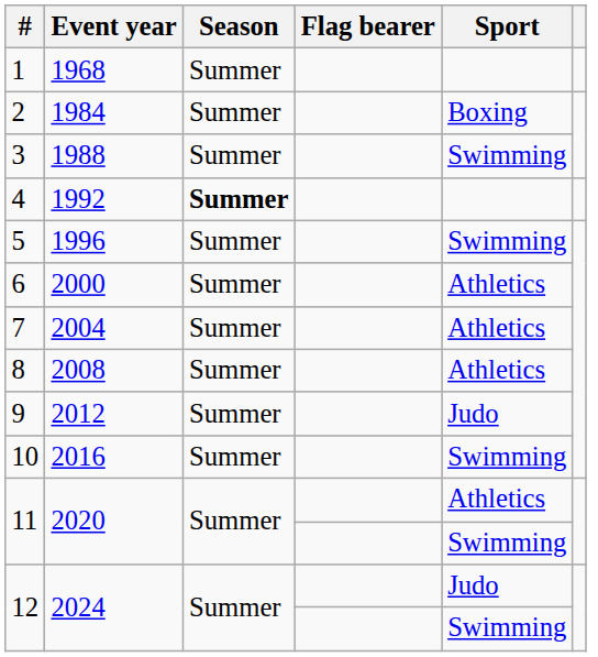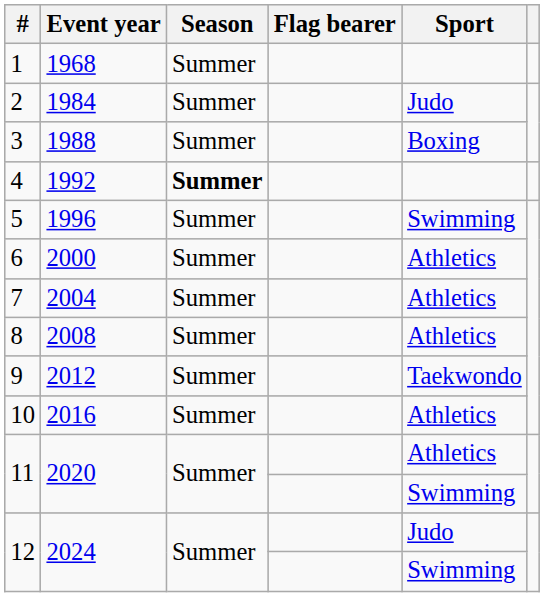2 | Sport: Boxing -> Judo
3 | Sport: Swimming -> Boxing
9 | Sport: Judo -> Taekwondo
10 | Sport: Swimming -> Athletics
